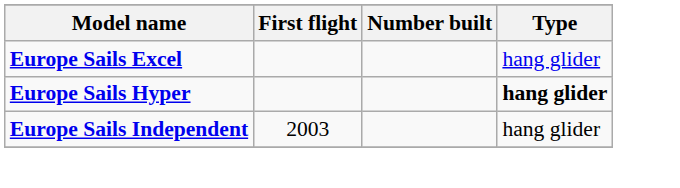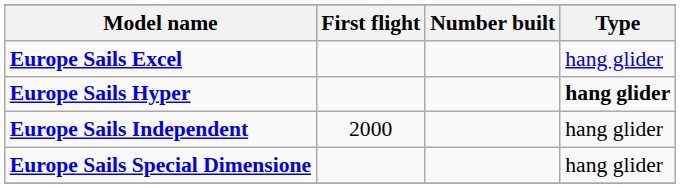Europe Sails Independent | First flight: 2003 -> 2000
+ row: Europe Sails Special Dimensione | hang glider
